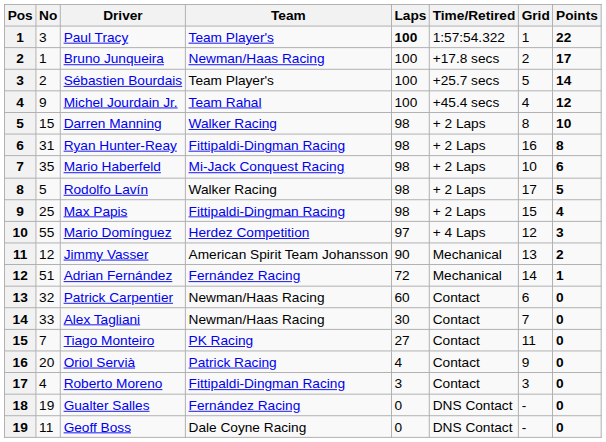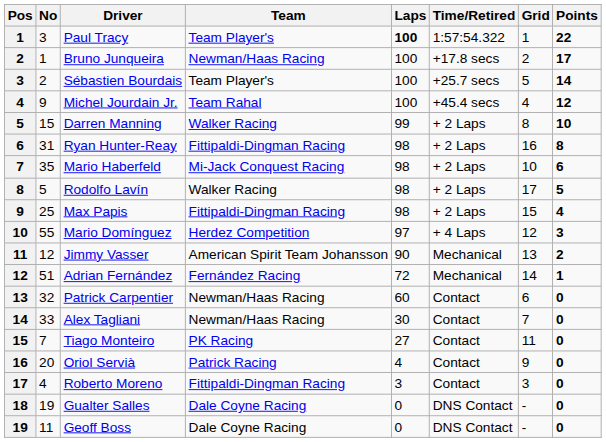Darren Manning | Laps: 98 -> 99
Gualter Salles | Team: Fernández Racing -> Dale Coyne Racing
